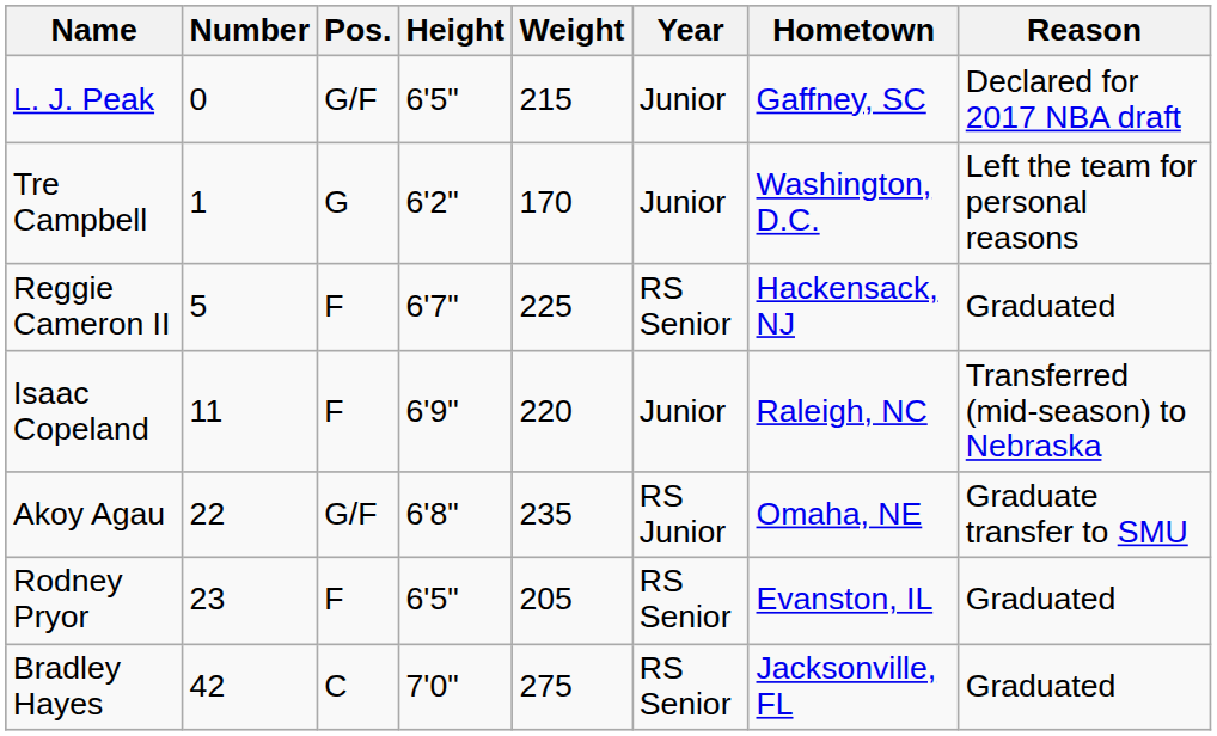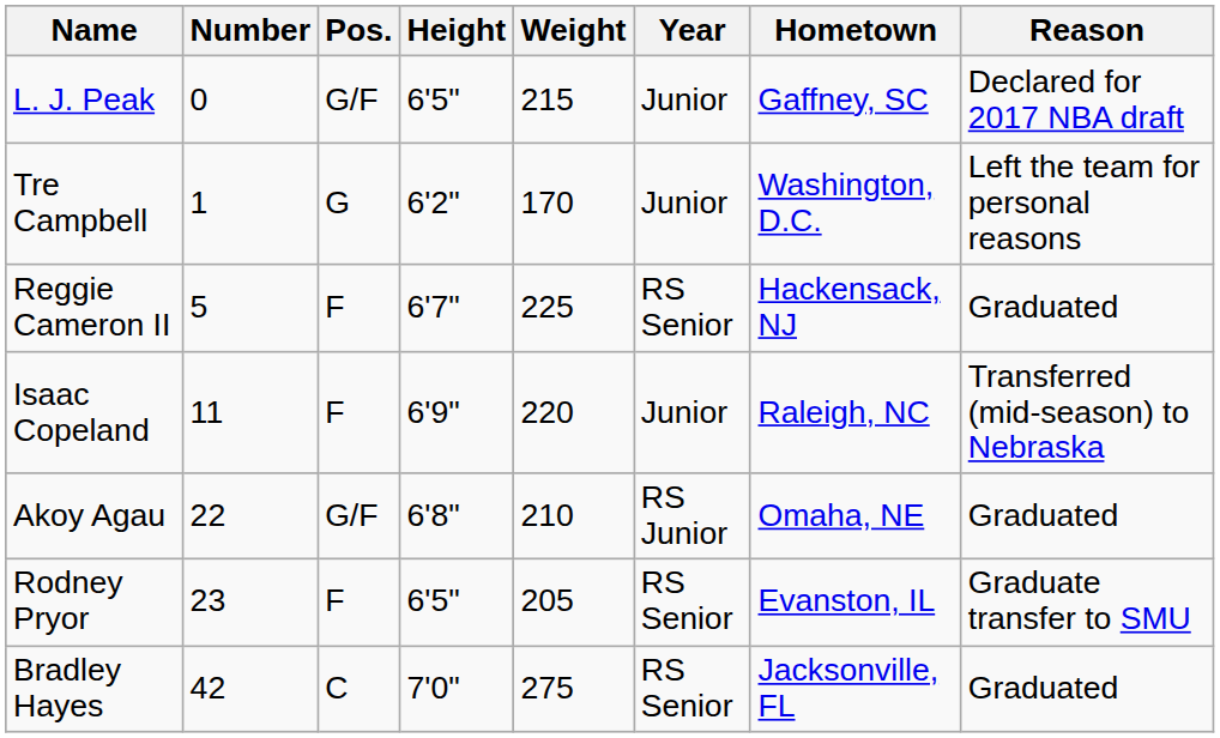Akoy Agau | Weight: 235 -> 210
Akoy Agau | Reason: Graduate transfer to SMU -> Graduated
Rodney Pryor | Reason: Graduated -> Graduate transfer to SMU
